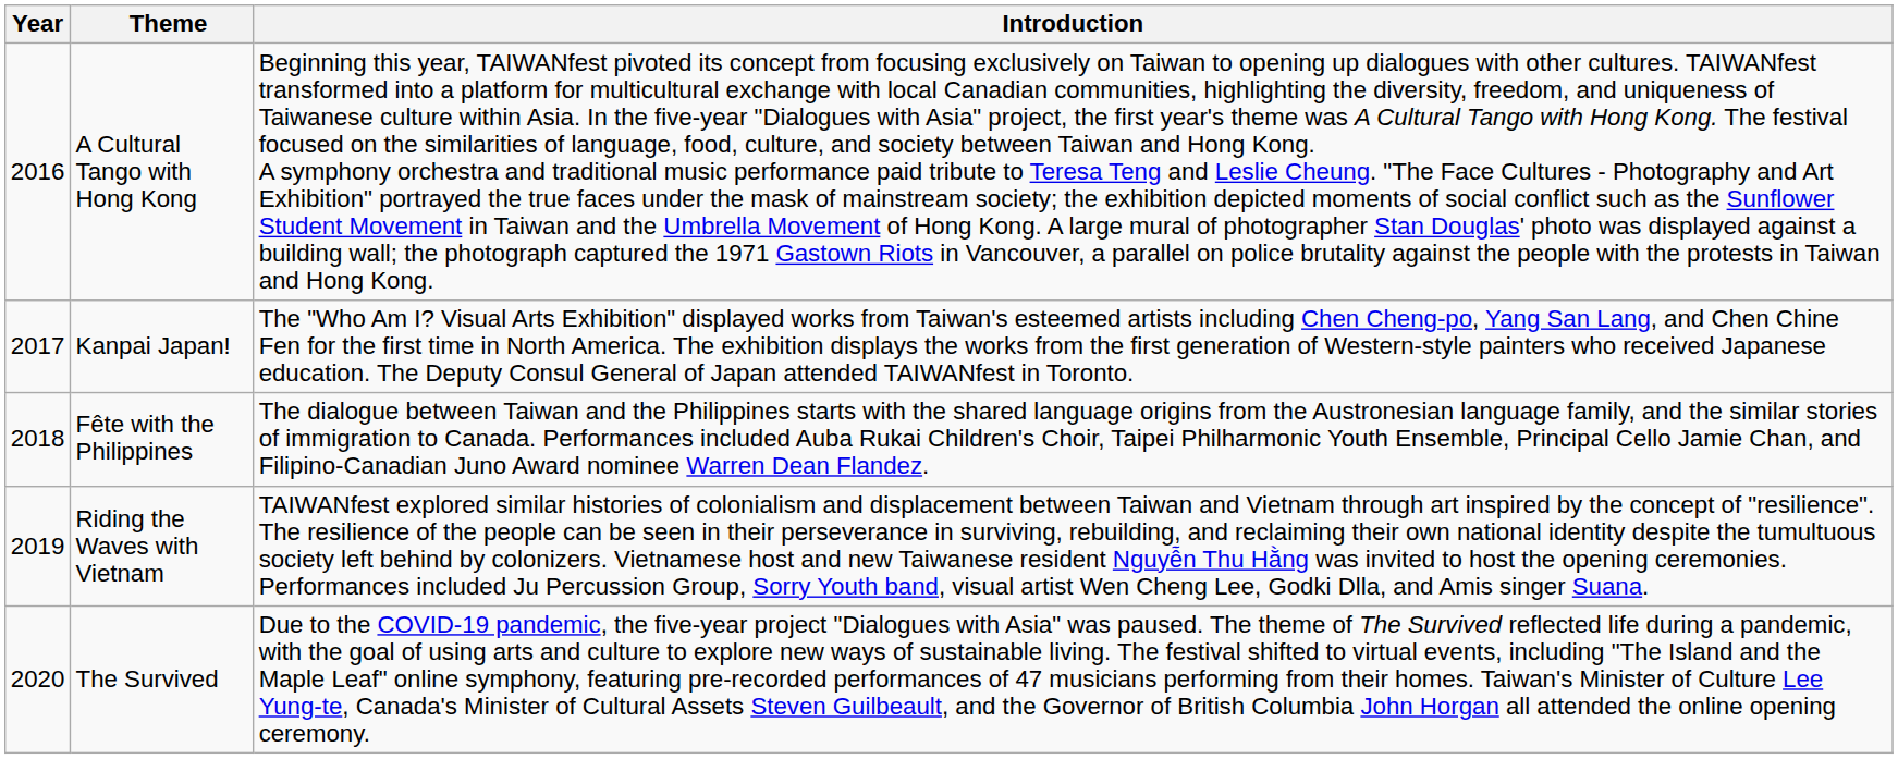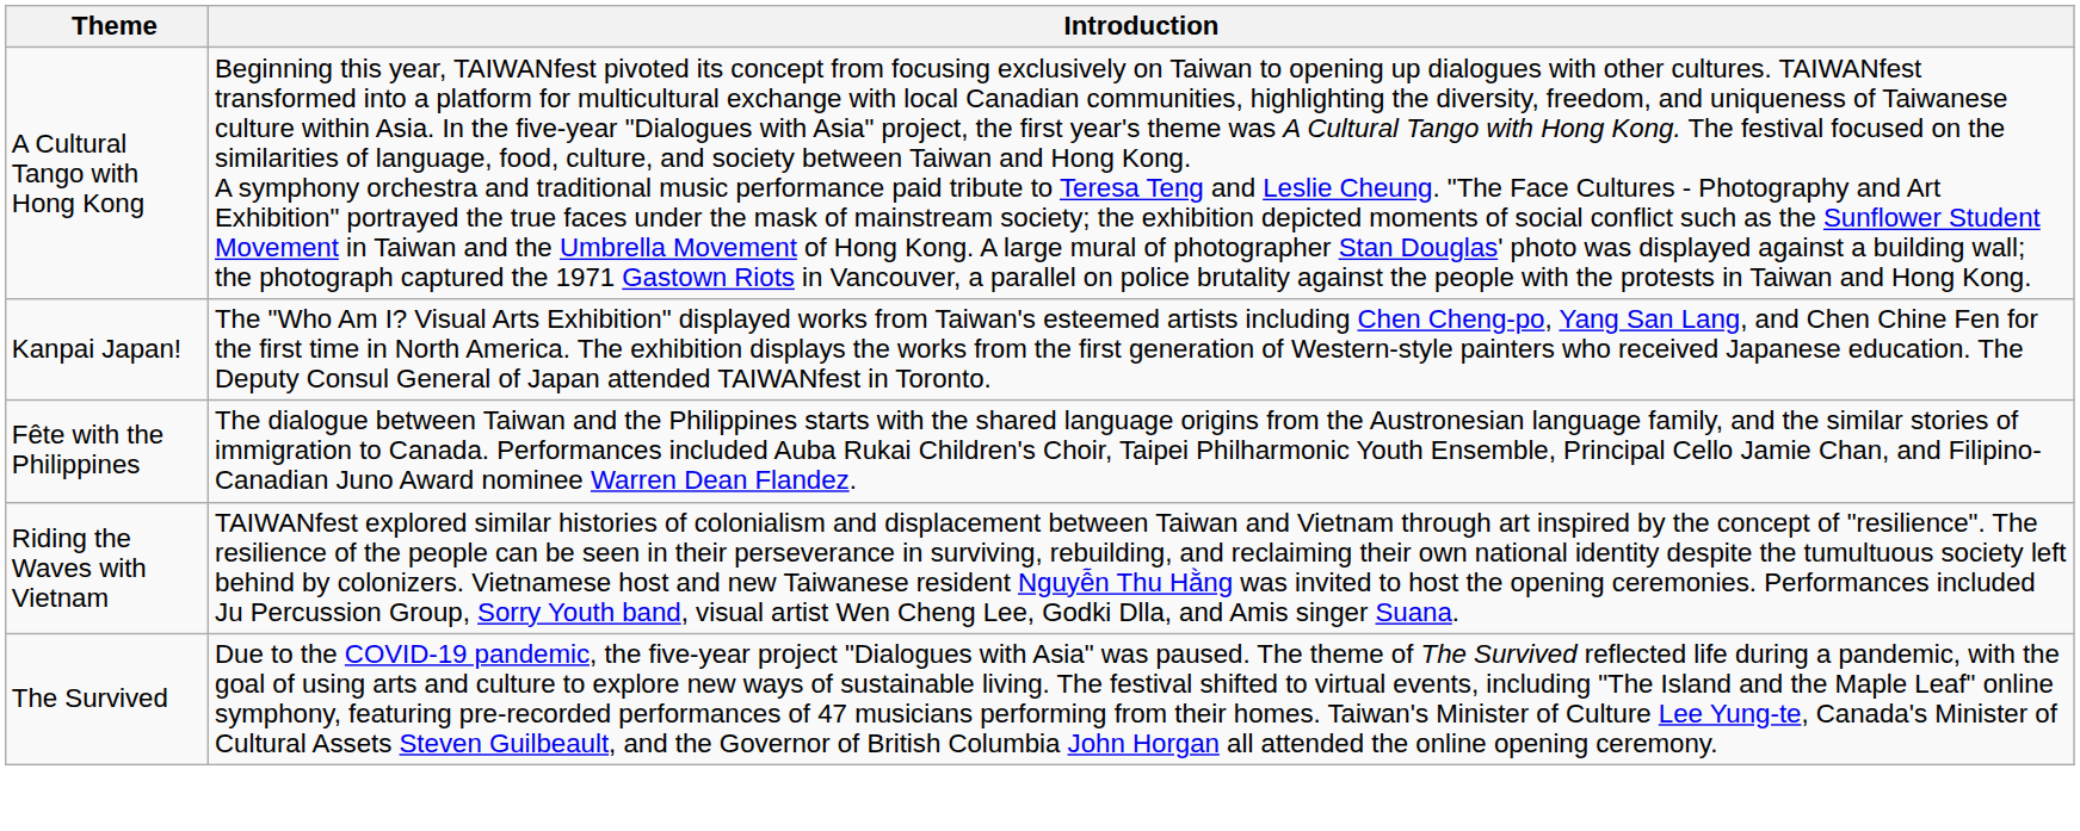- column: Year | 2016 | 2017 | 2018 | 2019 | 2020
